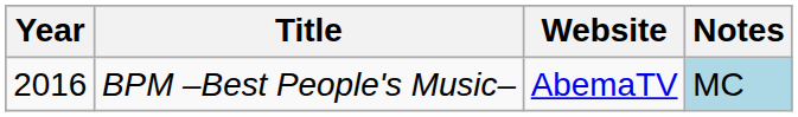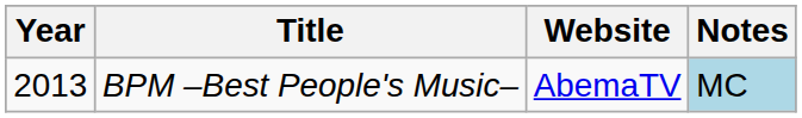BPM –Best People's Music– | Year: 2016 -> 2013
